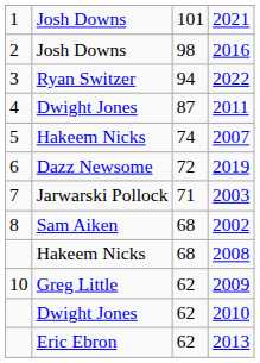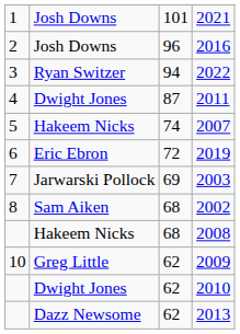2016 | column 3: 98 -> 96
2019 | column 2: Dazz Newsome -> Eric Ebron
2003 | column 3: 71 -> 69
2013 | column 2: Eric Ebron -> Dazz Newsome
